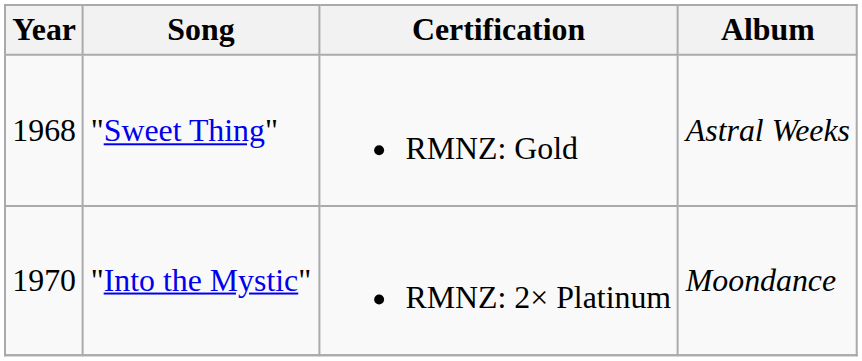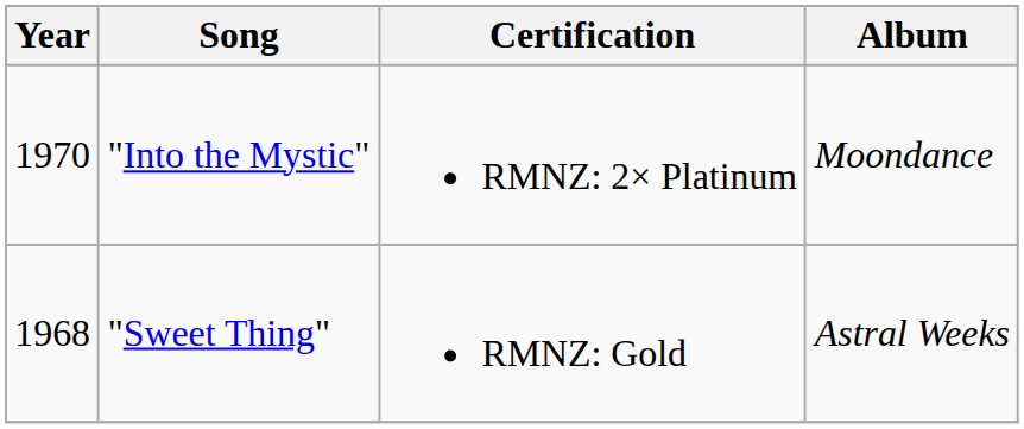rows swapped: "Sweet Thing" <-> "Into the Mystic"
